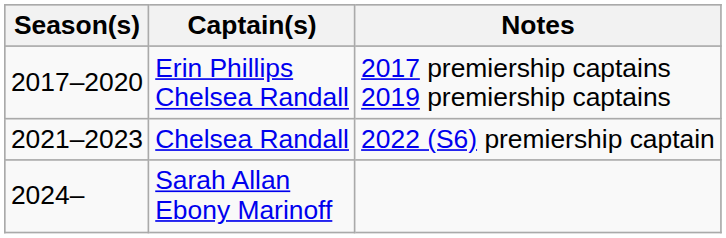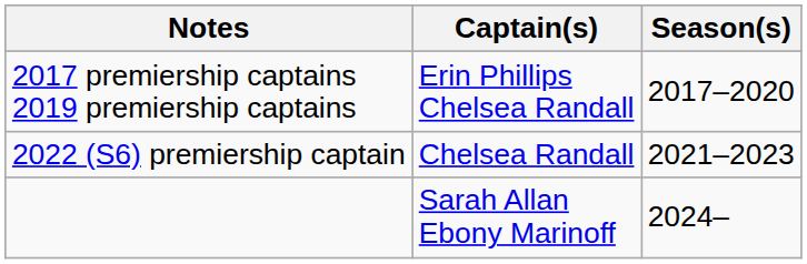columns swapped: Season(s) <-> Notes
